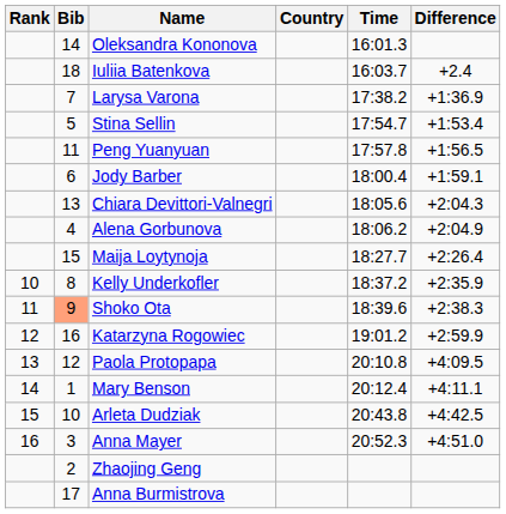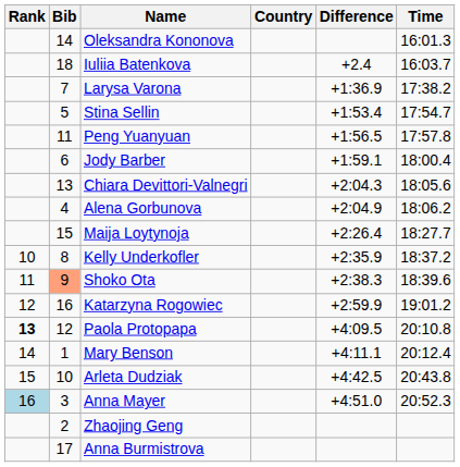columns swapped: Time <-> Difference
Paola Protopapa | Rank: normal -> bold
Anna Mayer | Rank: no background -> lightblue background
